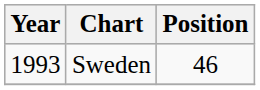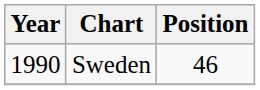Sweden | Year: 1993 -> 1990
